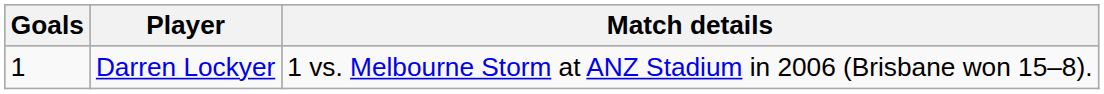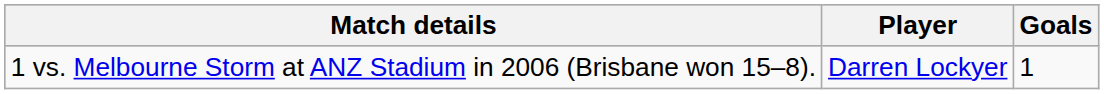columns swapped: Goals <-> Match details
